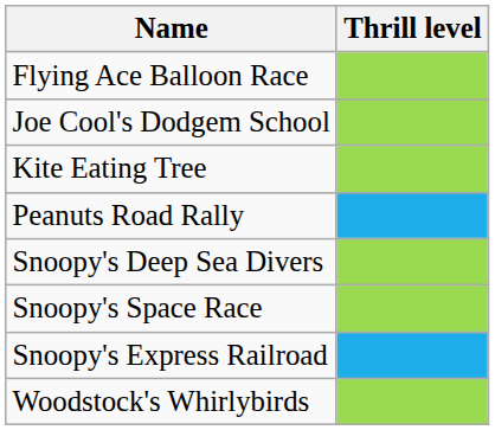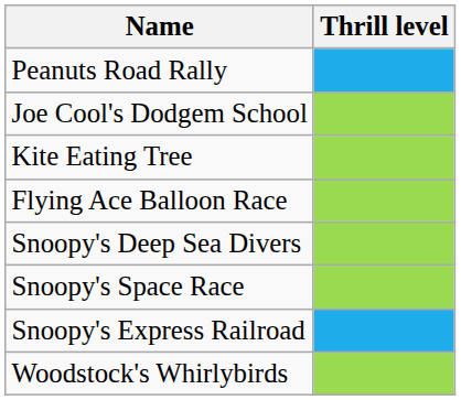rows swapped: Flying Ace Balloon Race <-> Peanuts Road Rally
